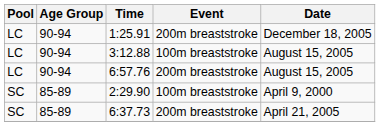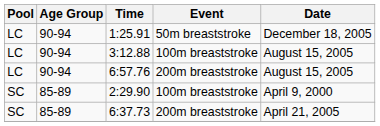1:25.91 | Event: 200m breaststroke -> 50m breaststroke
